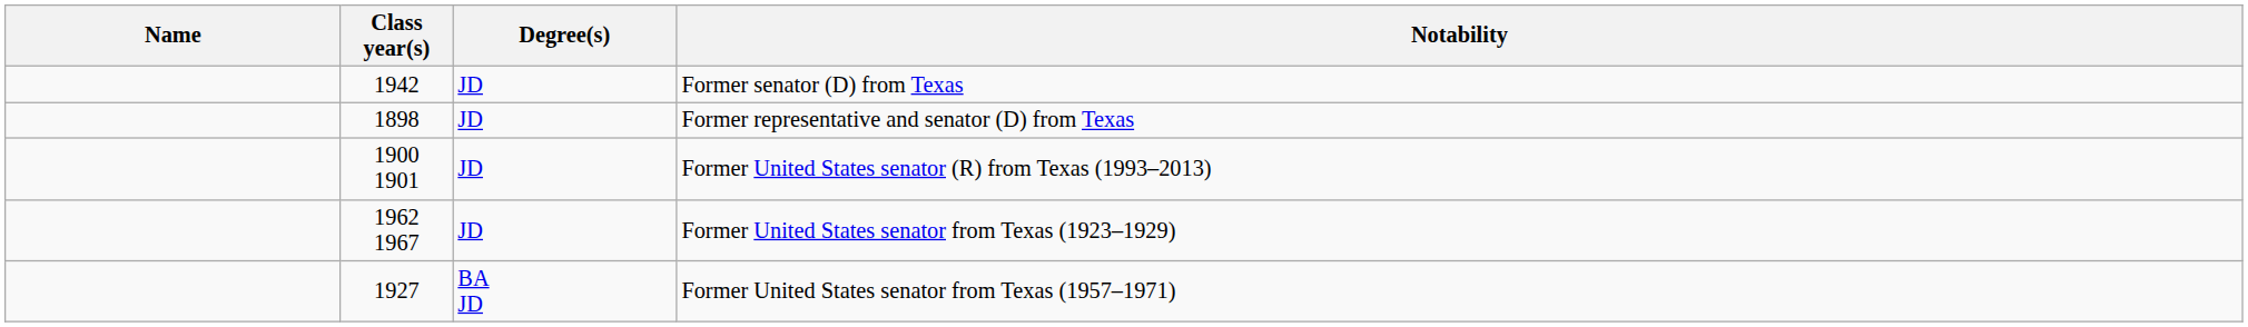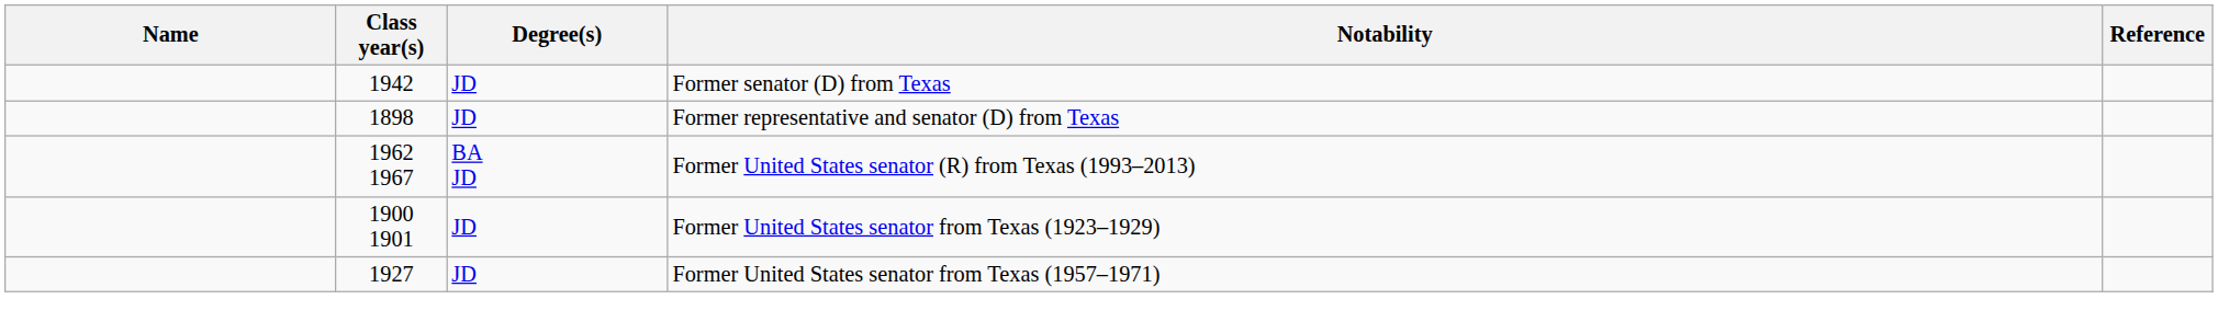+ column: Reference
Former United States senator (R) from Texas (1993–2013) | Class year(s): 1900 1901 -> 1962 1967
Former United States senator (R) from Texas (1993–2013) | Degree(s): JD -> BA JD
Former United States senator from Texas (1923–1929) | Class year(s): 1962 1967 -> 1900 1901
Former United States senator from Texas (1957–1971) | Degree(s): BA JD -> JD
